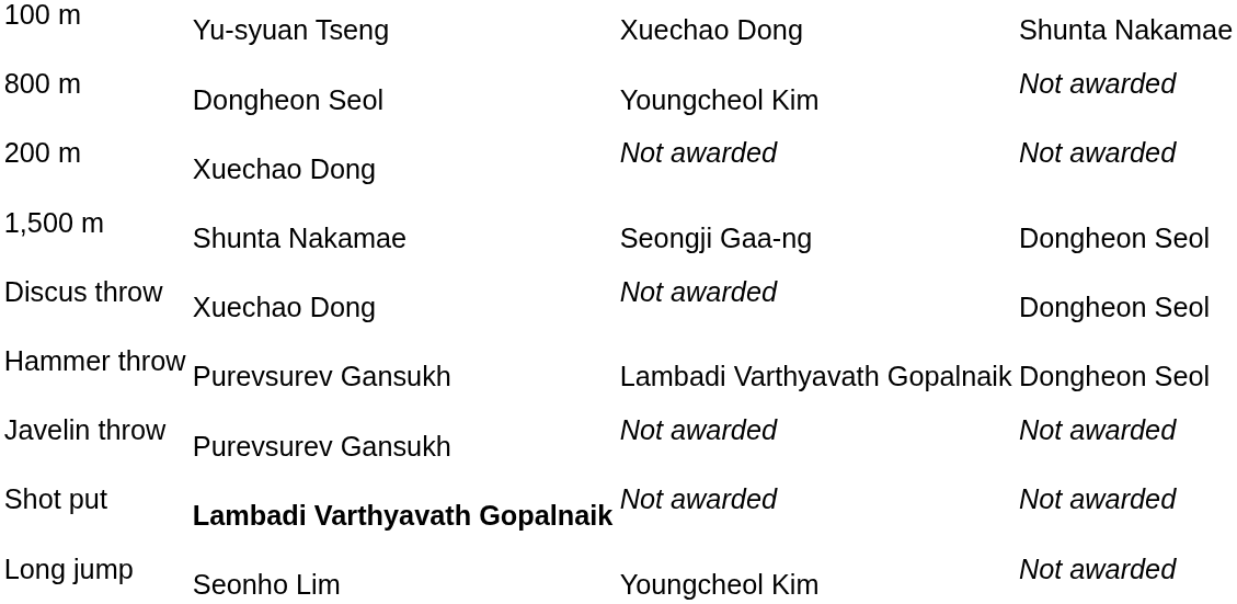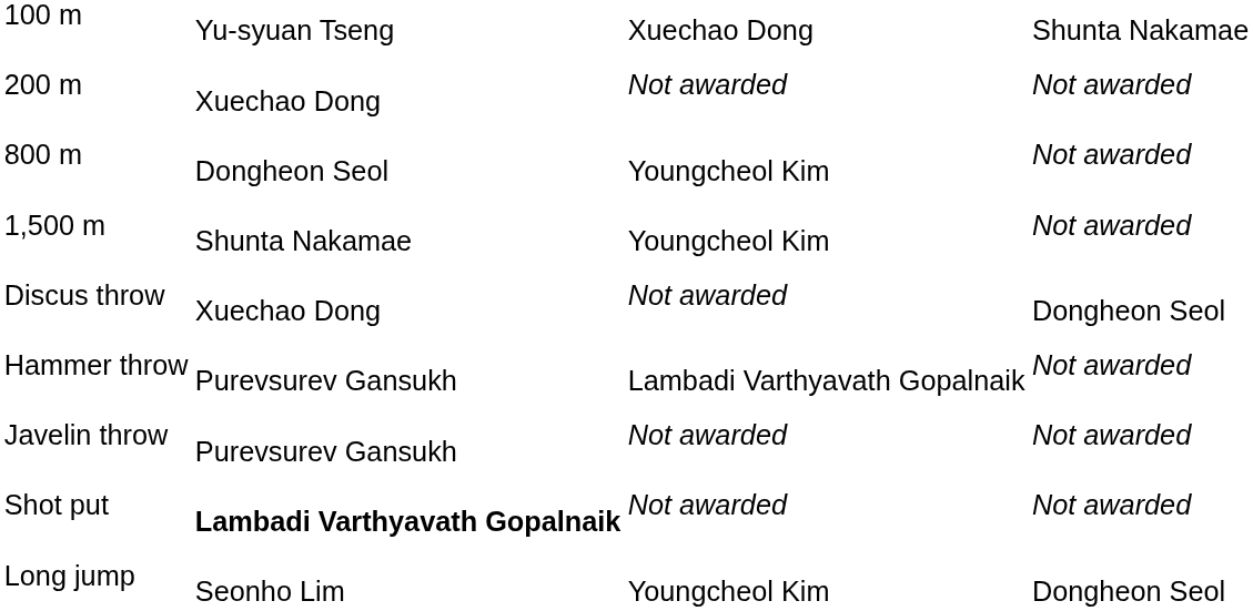rows swapped: 200 m <-> 800 m
1,500 m | column 3: Seongji Gaa-ng -> Youngcheol Kim
1,500 m | column 4: Dongheon Seol -> Not awarded
Hammer throw | column 4: Dongheon Seol -> Not awarded
Long jump | column 4: Not awarded -> Dongheon Seol
